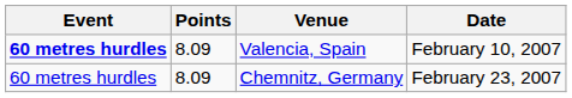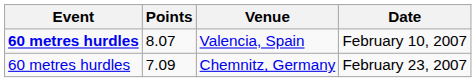Valencia, Spain | Points: 8.09 -> 8.07
Chemnitz, Germany | Points: 8.09 -> 7.09
